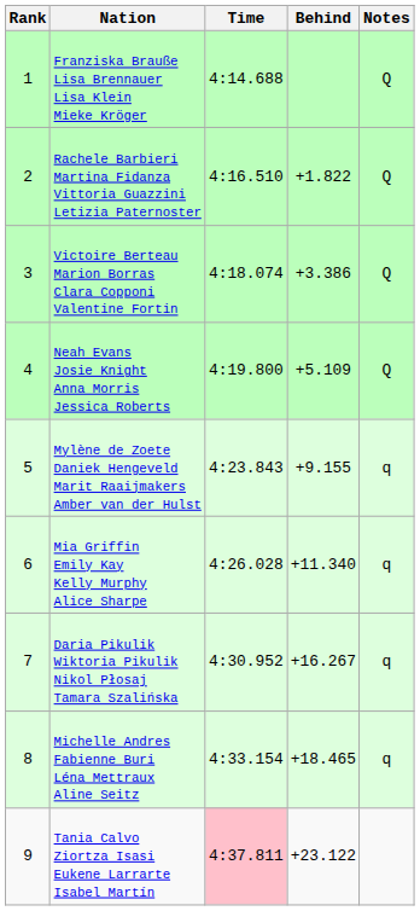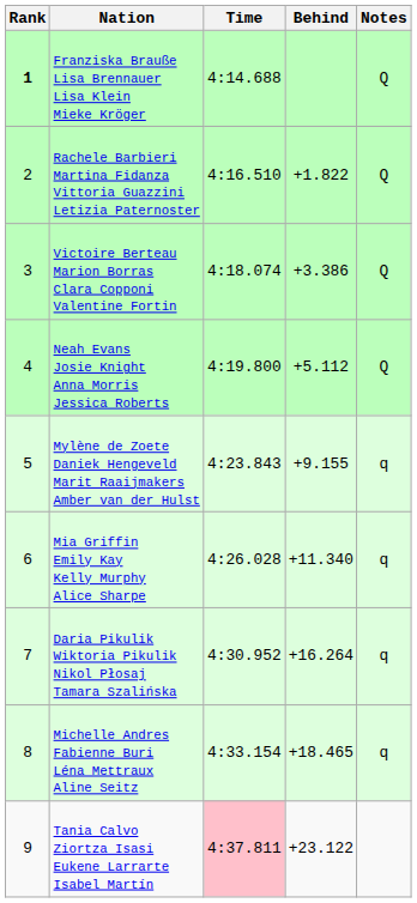Franziska Brauße Lisa Brennauer Lisa Klein Mieke Kröger | Rank: normal -> bold
Neah Evans Josie Knight Anna Morris Jessica Roberts | Behind: +5.109 -> +5.112
Daria Pikulik Wiktoria Pikulik Nikol Płosaj Tamara Szalińska | Behind: +16.267 -> +16.264
